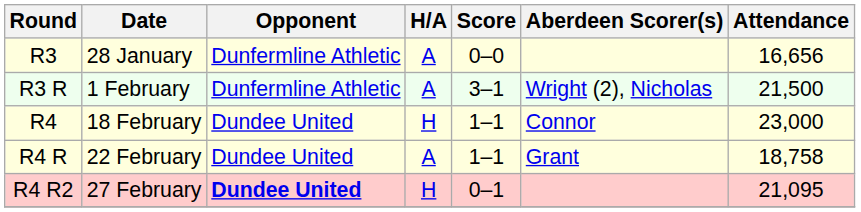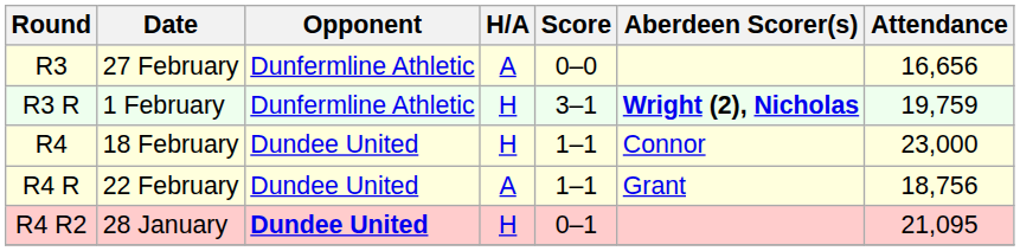R3 | Date: 28 January -> 27 February
R3 R | H/A: A -> H
R3 R | Aberdeen Scorer(s): normal -> bold
R3 R | Attendance: 21,500 -> 19,759
R4 R | Attendance: 18,758 -> 18,756
R4 R2 | Date: 27 February -> 28 January
